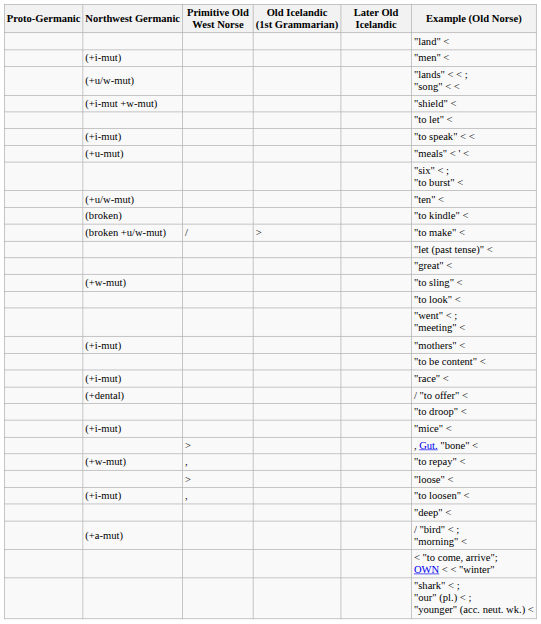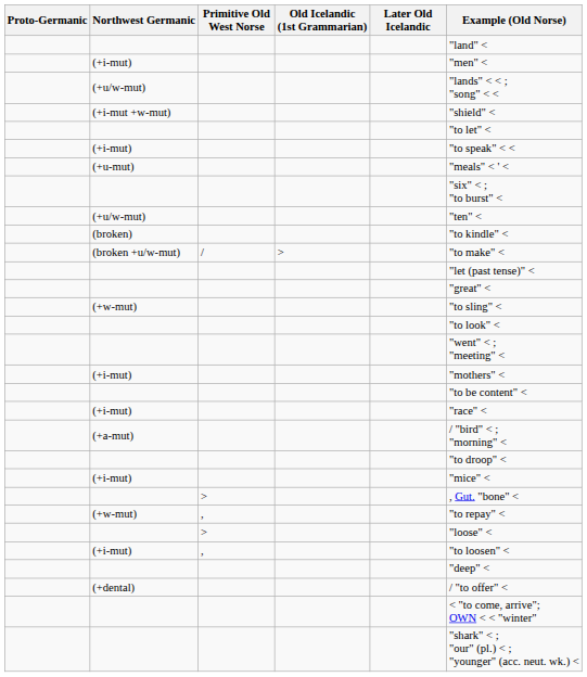rows swapped: (+a-mut) <-> (+dental)
